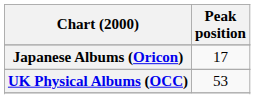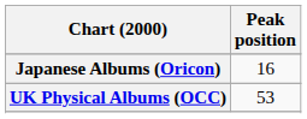Japanese Albums (Oricon) | Peak position: 17 -> 16
